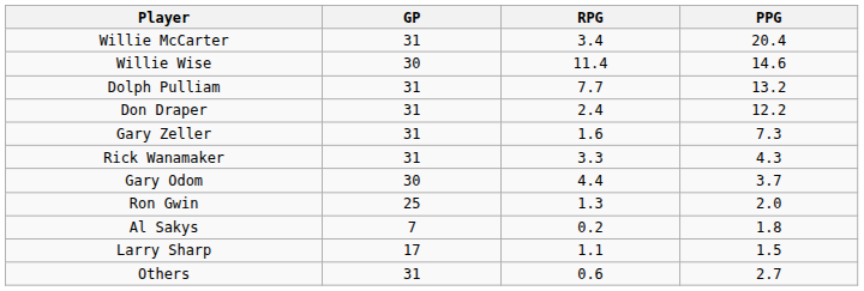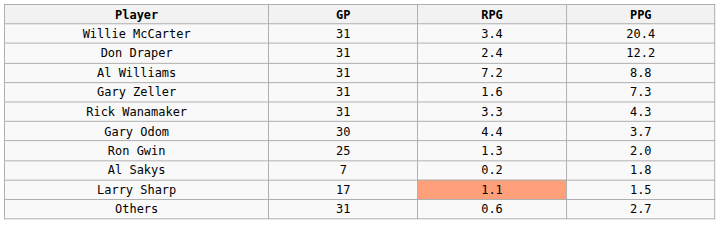- row: Willie Wise | 30 | 11.4 | 14.6
- row: Dolph Pulliam | 31 | 7.7 | 13.2
+ row: Al Williams | 31 | 7.2 | 8.8
Larry Sharp | RPG: no background -> lightsalmon background
